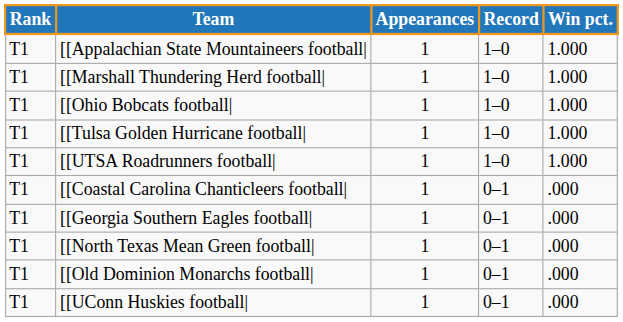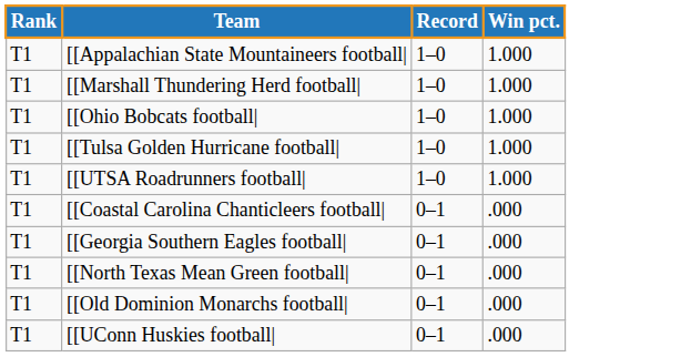- column: Appearances | 1 | 1 | 1 | 1 | 1 | 1 | 1 | 1 | 1 | 1
